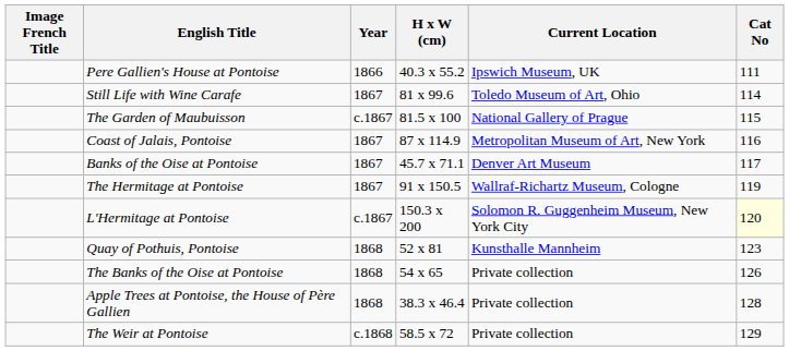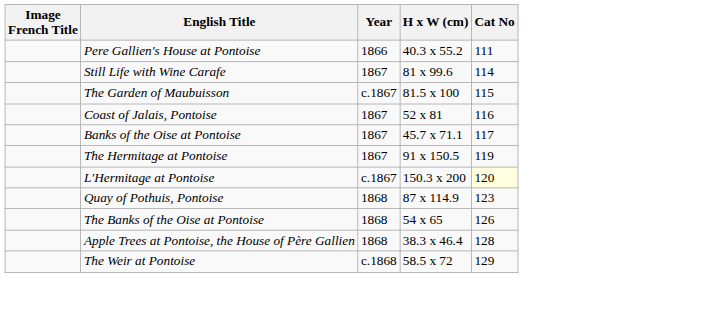- column: Current Location | Ipswich Museum, UK | Toledo Museum of Art, Ohio | National Gallery of Prague | Metropolitan Museum of Art, New York | Denver Art Museum | Wallraf-Richartz Museum, Cologne | Solomon R. Guggenheim Museum, New York City | Kunsthalle Mannheim | Private collection | Private collection | Private collection
Coast of Jalais, Pontoise | H x W (cm): 87 x 114.9 -> 52 x 81
Quay of Pothuis, Pontoise | H x W (cm): 52 x 81 -> 87 x 114.9
